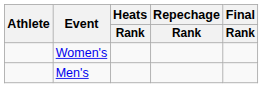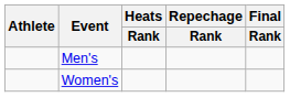rows swapped: Men's <-> Women's
